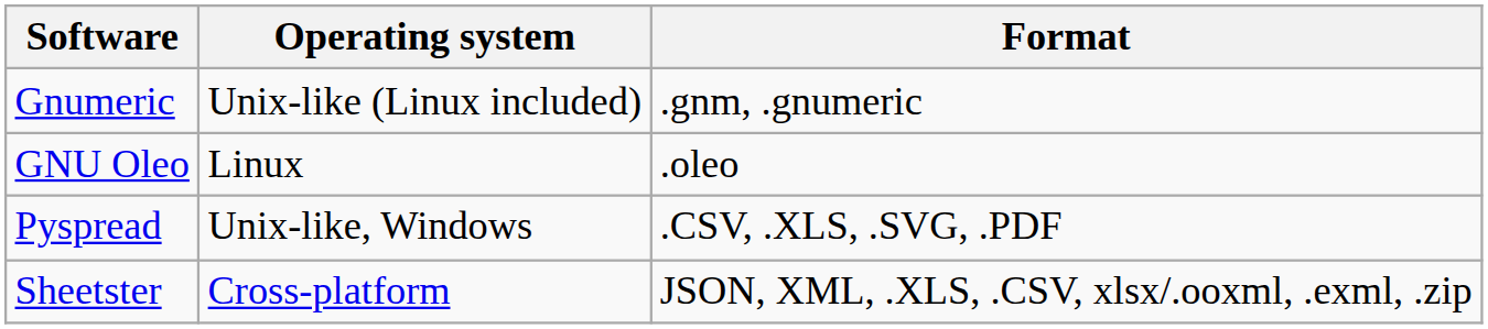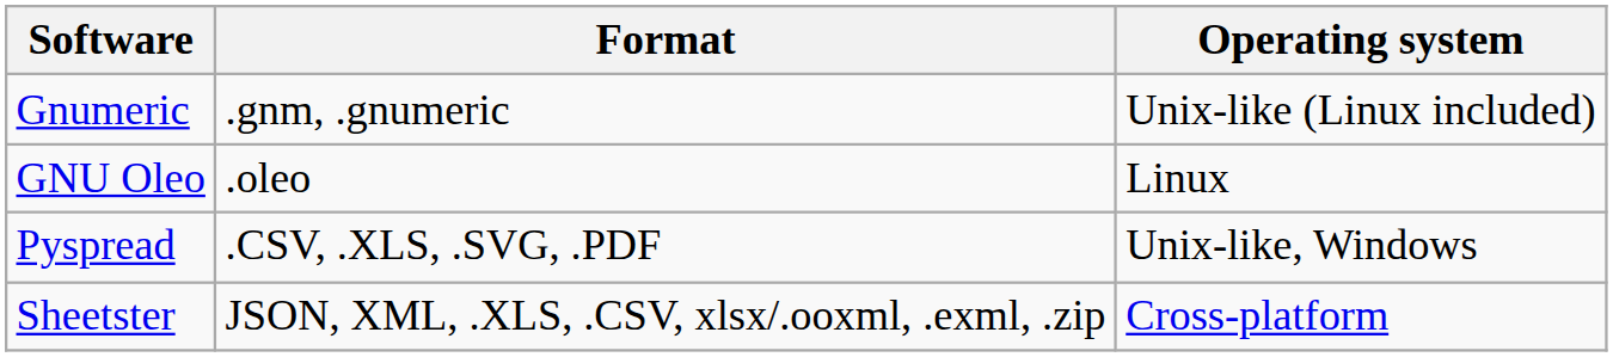columns swapped: Operating system <-> Format
